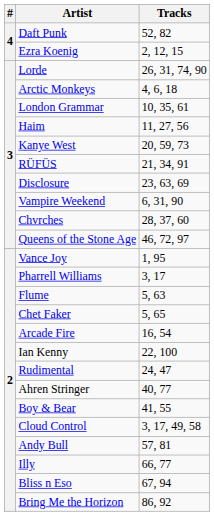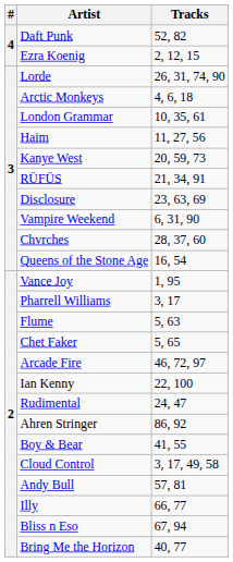Queens of the Stone Age | Tracks: 46, 72, 97 -> 16, 54
Arcade Fire | Tracks: 16, 54 -> 46, 72, 97
Ahren Stringer | Tracks: 40, 77 -> 86, 92
Bring Me the Horizon | Tracks: 86, 92 -> 40, 77
